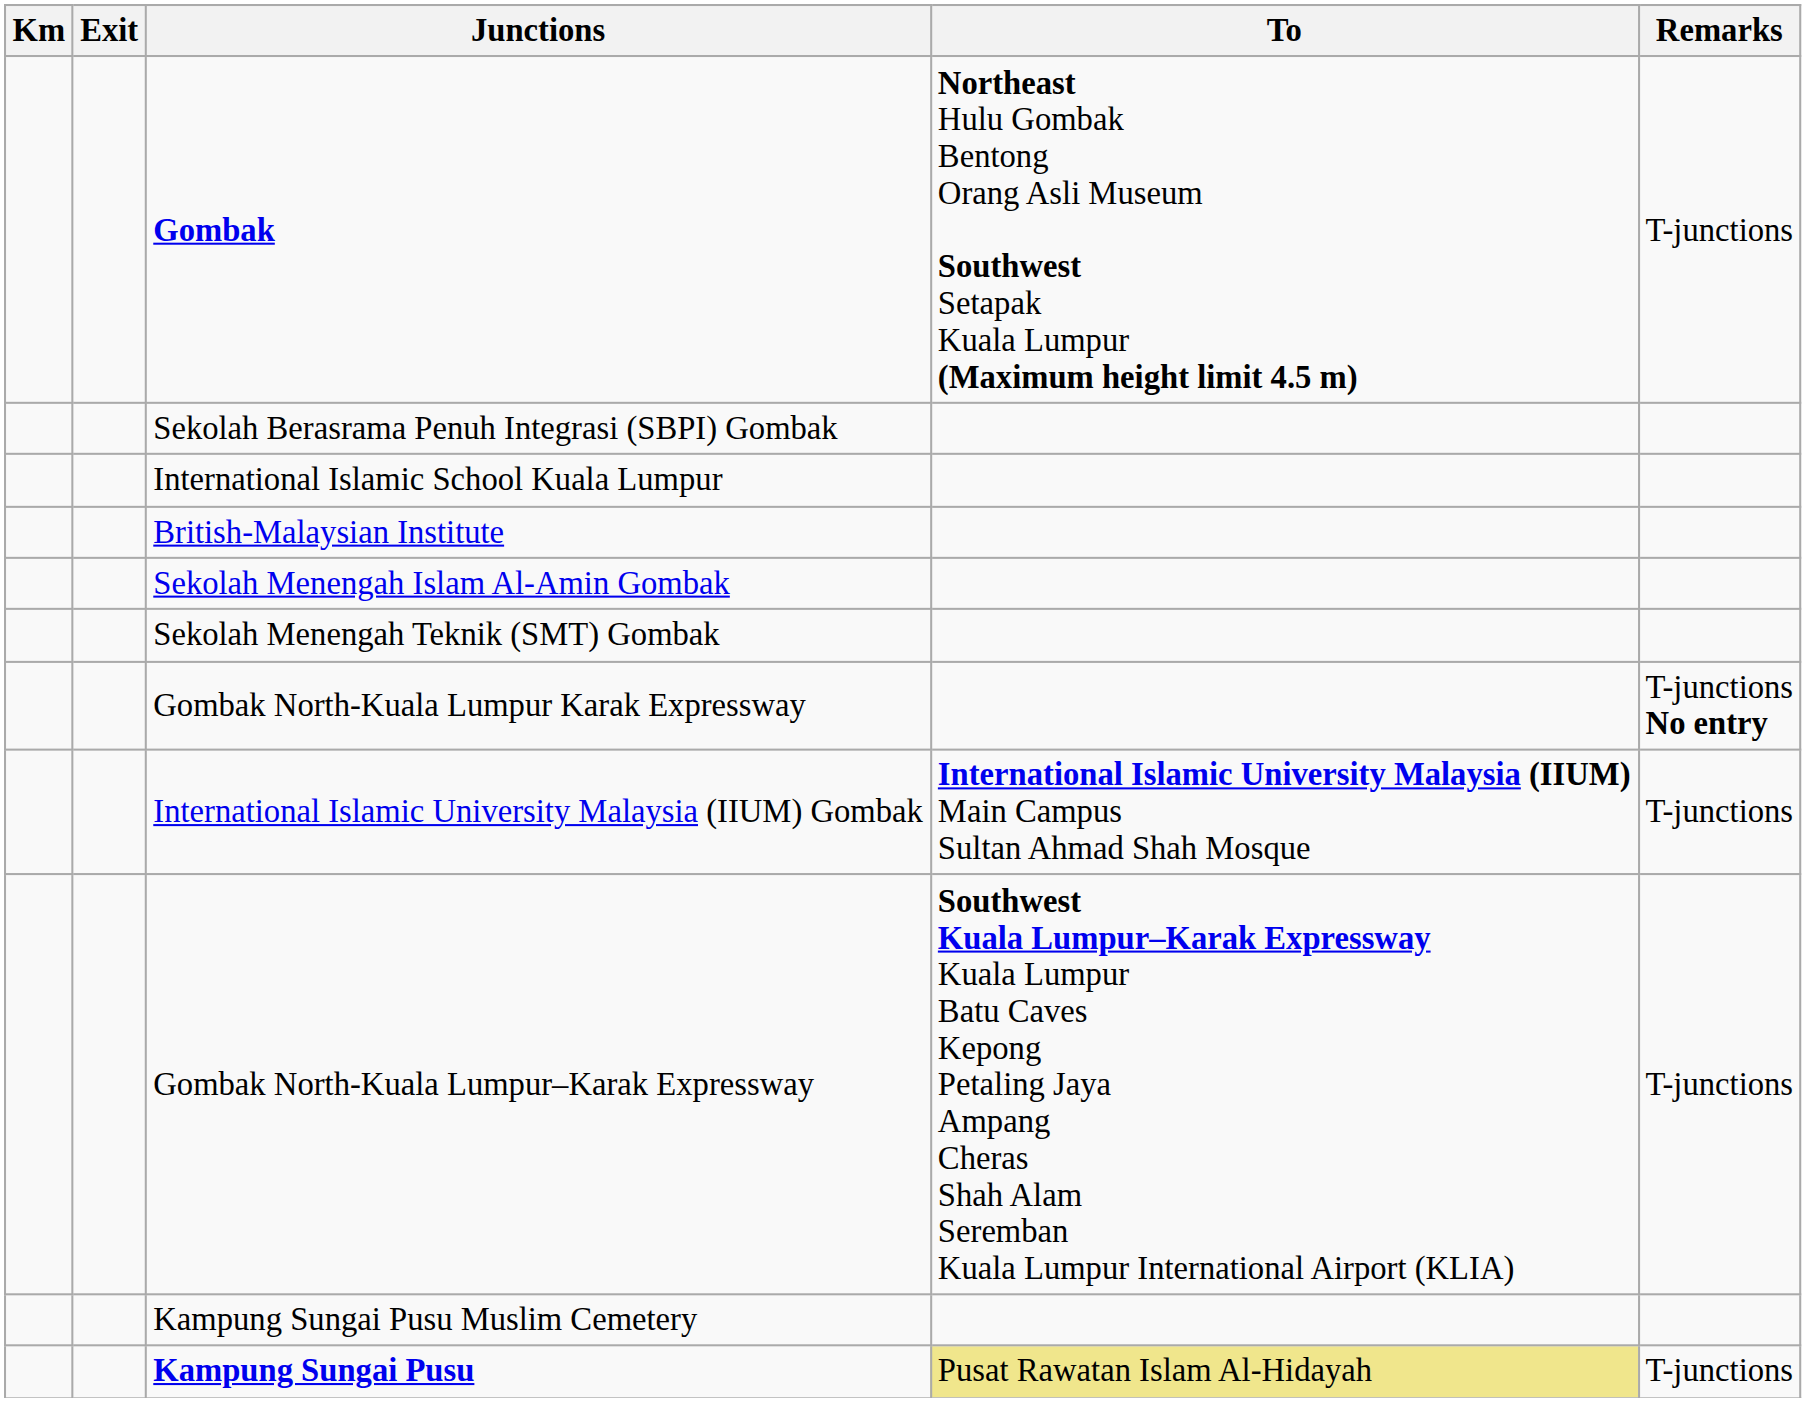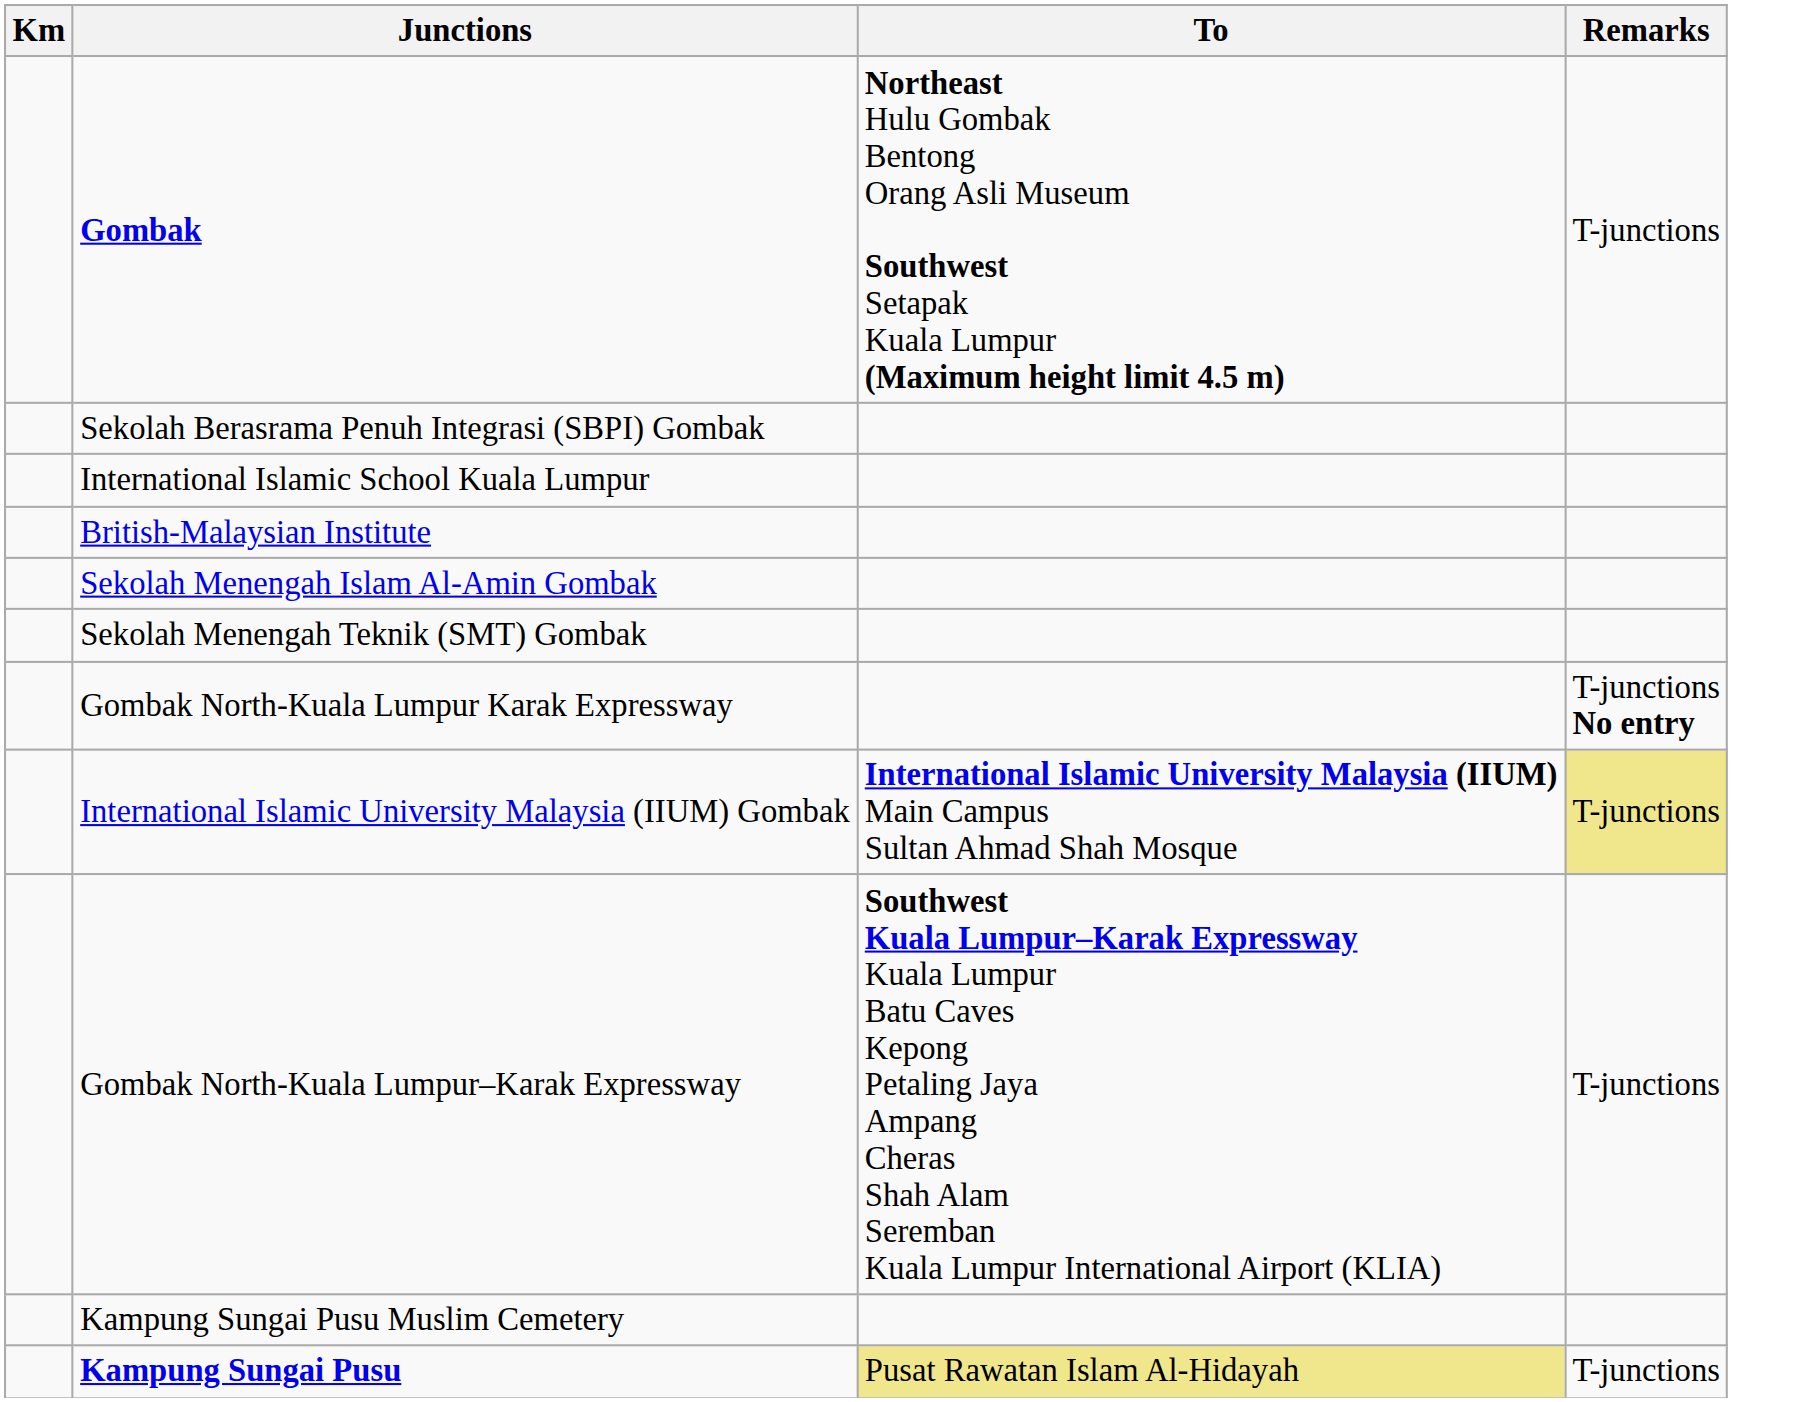- column: Exit
International Islamic University Malaysia (IIUM) Gombak | Remarks: no background -> khaki background
